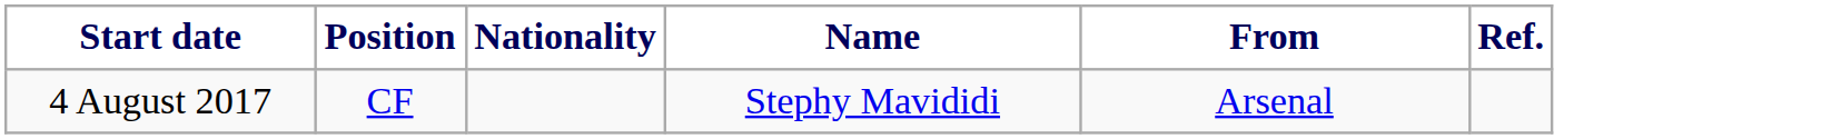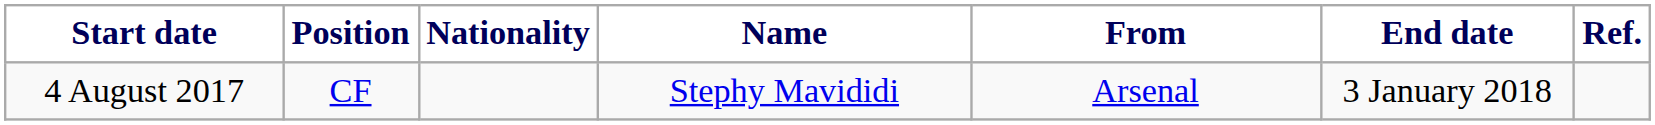+ column: End date | 3 January 2018
